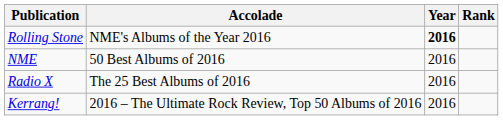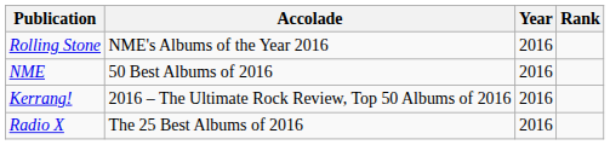Rolling Stone | Year: bold -> normal
rows swapped: Radio X <-> Kerrang!
